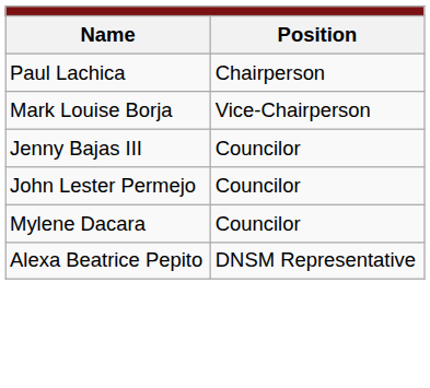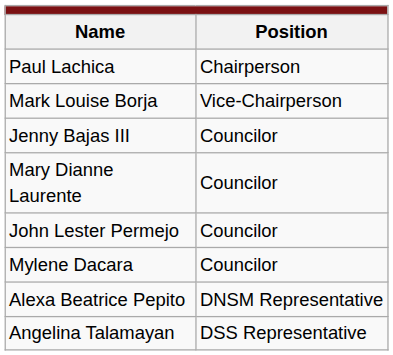+ row: Mary Dianne Laurente | Councilor
+ row: Angelina Talamayan | DSS Representative
